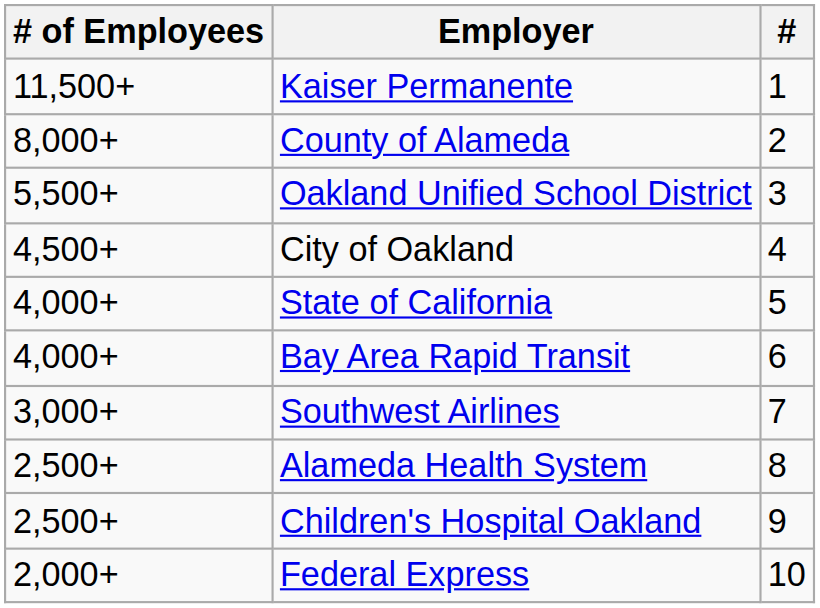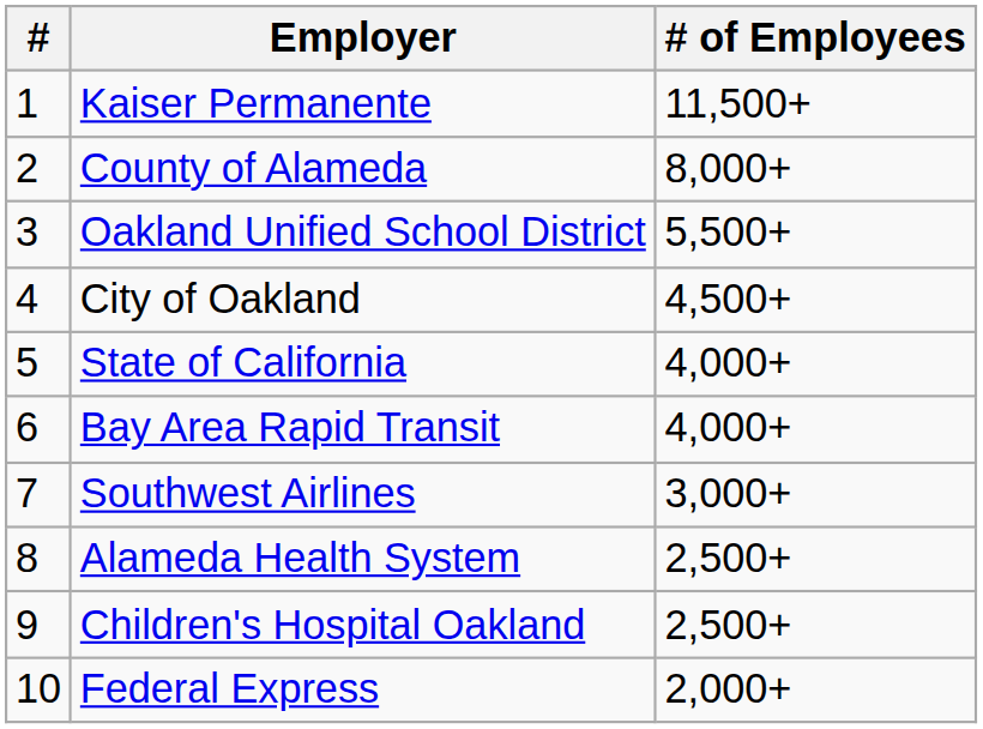columns swapped: # <-> # of Employees
